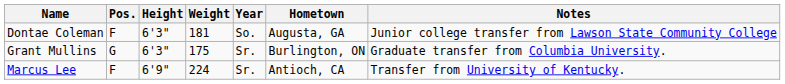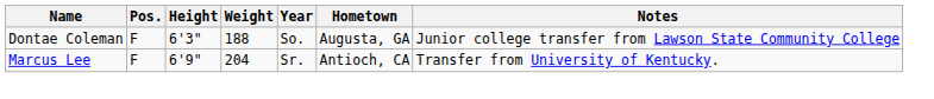Dontae Coleman | Weight: 181 -> 188
- row: Grant Mullins | G | 6'3" | 175 | Sr. | Burlington, ON | Graduate transfer from Columbia University.
Marcus Lee | Weight: 224 -> 204
